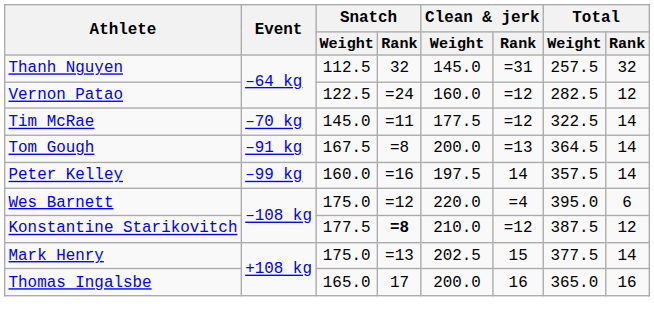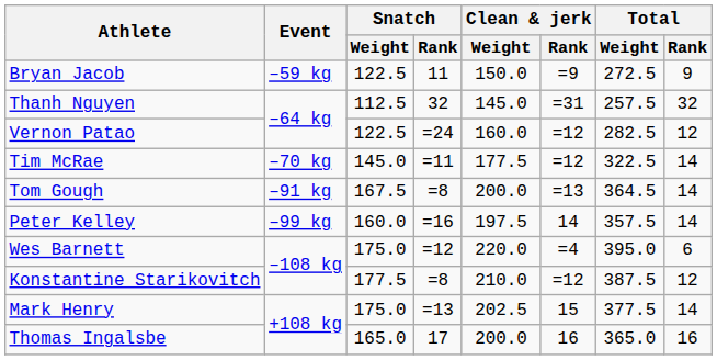+ row: Bryan Jacob | –59 kg | 122.5 | 11 | 150.0 | =9 | 272.5 | 9
Konstantine Starikovitch | Snatch / Rank: bold -> normal
